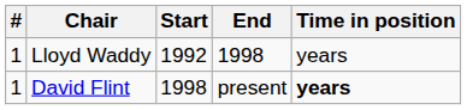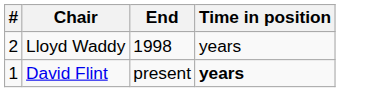- column: Start | 1992 | 1998
Lloyd Waddy | #: 1 -> 2
